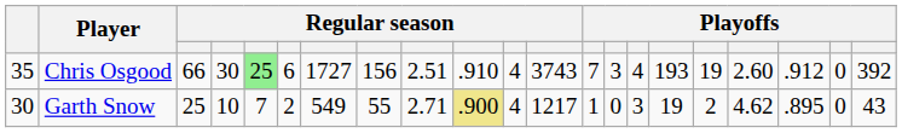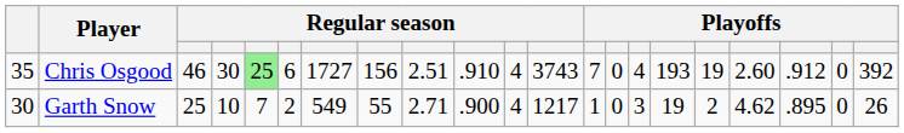Chris Osgood | column 3: 66 -> 46
Chris Osgood | column 14: 3 -> 0
Garth Snow | column 10: khaki background -> no background
Garth Snow | column 21: 43 -> 26
